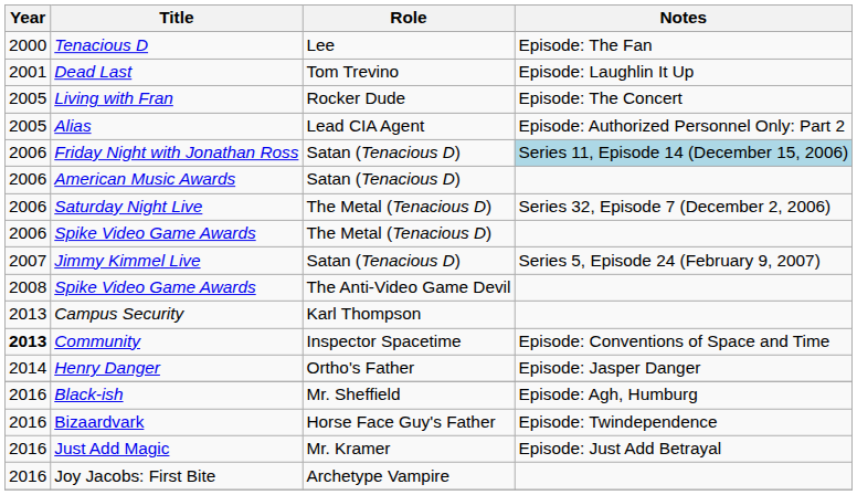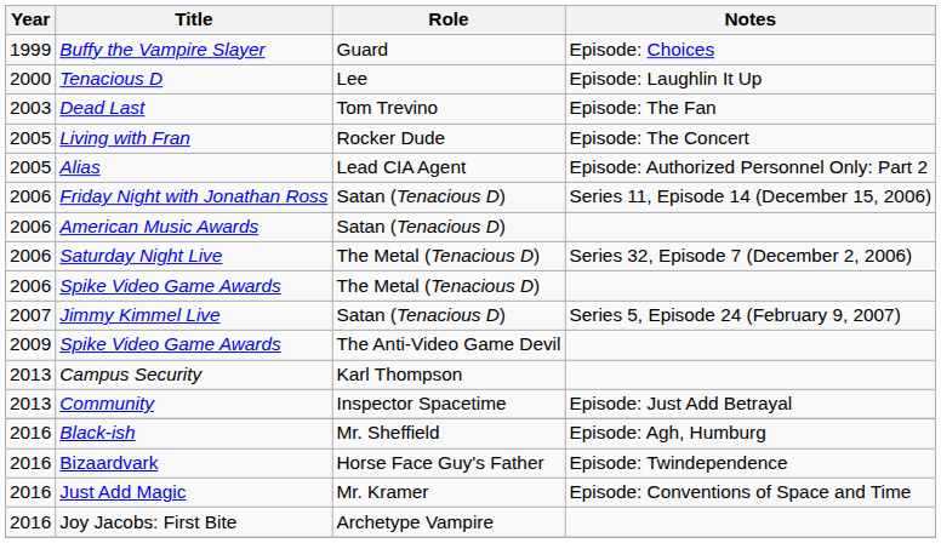+ row: 1999 | Buffy the Vampire Slayer | Guard | Episode: Choices
Tenacious D | Notes: Episode: The Fan -> Episode: Laughlin It Up
Dead Last | Year: 2001 -> 2003
Dead Last | Notes: Episode: Laughlin It Up -> Episode: The Fan
Friday Night with Jonathan Ross | Notes: lightblue background -> no background
Spike Video Game Awards / The Anti-Video Game Devil | Year: 2008 -> 2009
Community | Year: bold -> normal
Community | Notes: Episode: Conventions of Space and Time -> Episode: Just Add Betrayal
- row: 2014 | Henry Danger | Ortho's Father | Episode: Jasper Danger
Just Add Magic | Notes: Episode: Just Add Betrayal -> Episode: Conventions of Space and Time
